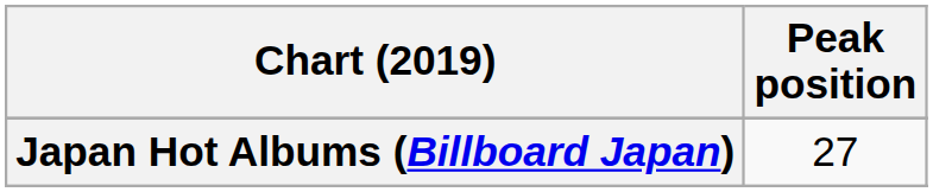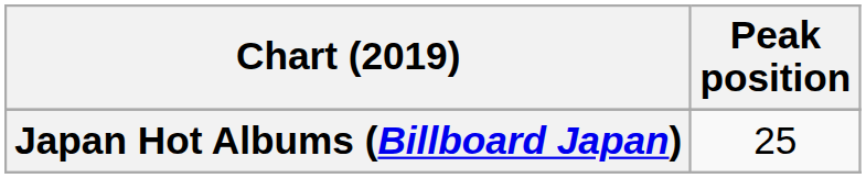Japan Hot Albums (Billboard Japan) | Peak position: 27 -> 25
